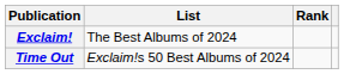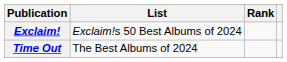Exclaim! | List: The Best Albums of 2024 -> Exclaim!s 50 Best Albums of 2024
Time Out | List: Exclaim!s 50 Best Albums of 2024 -> The Best Albums of 2024
